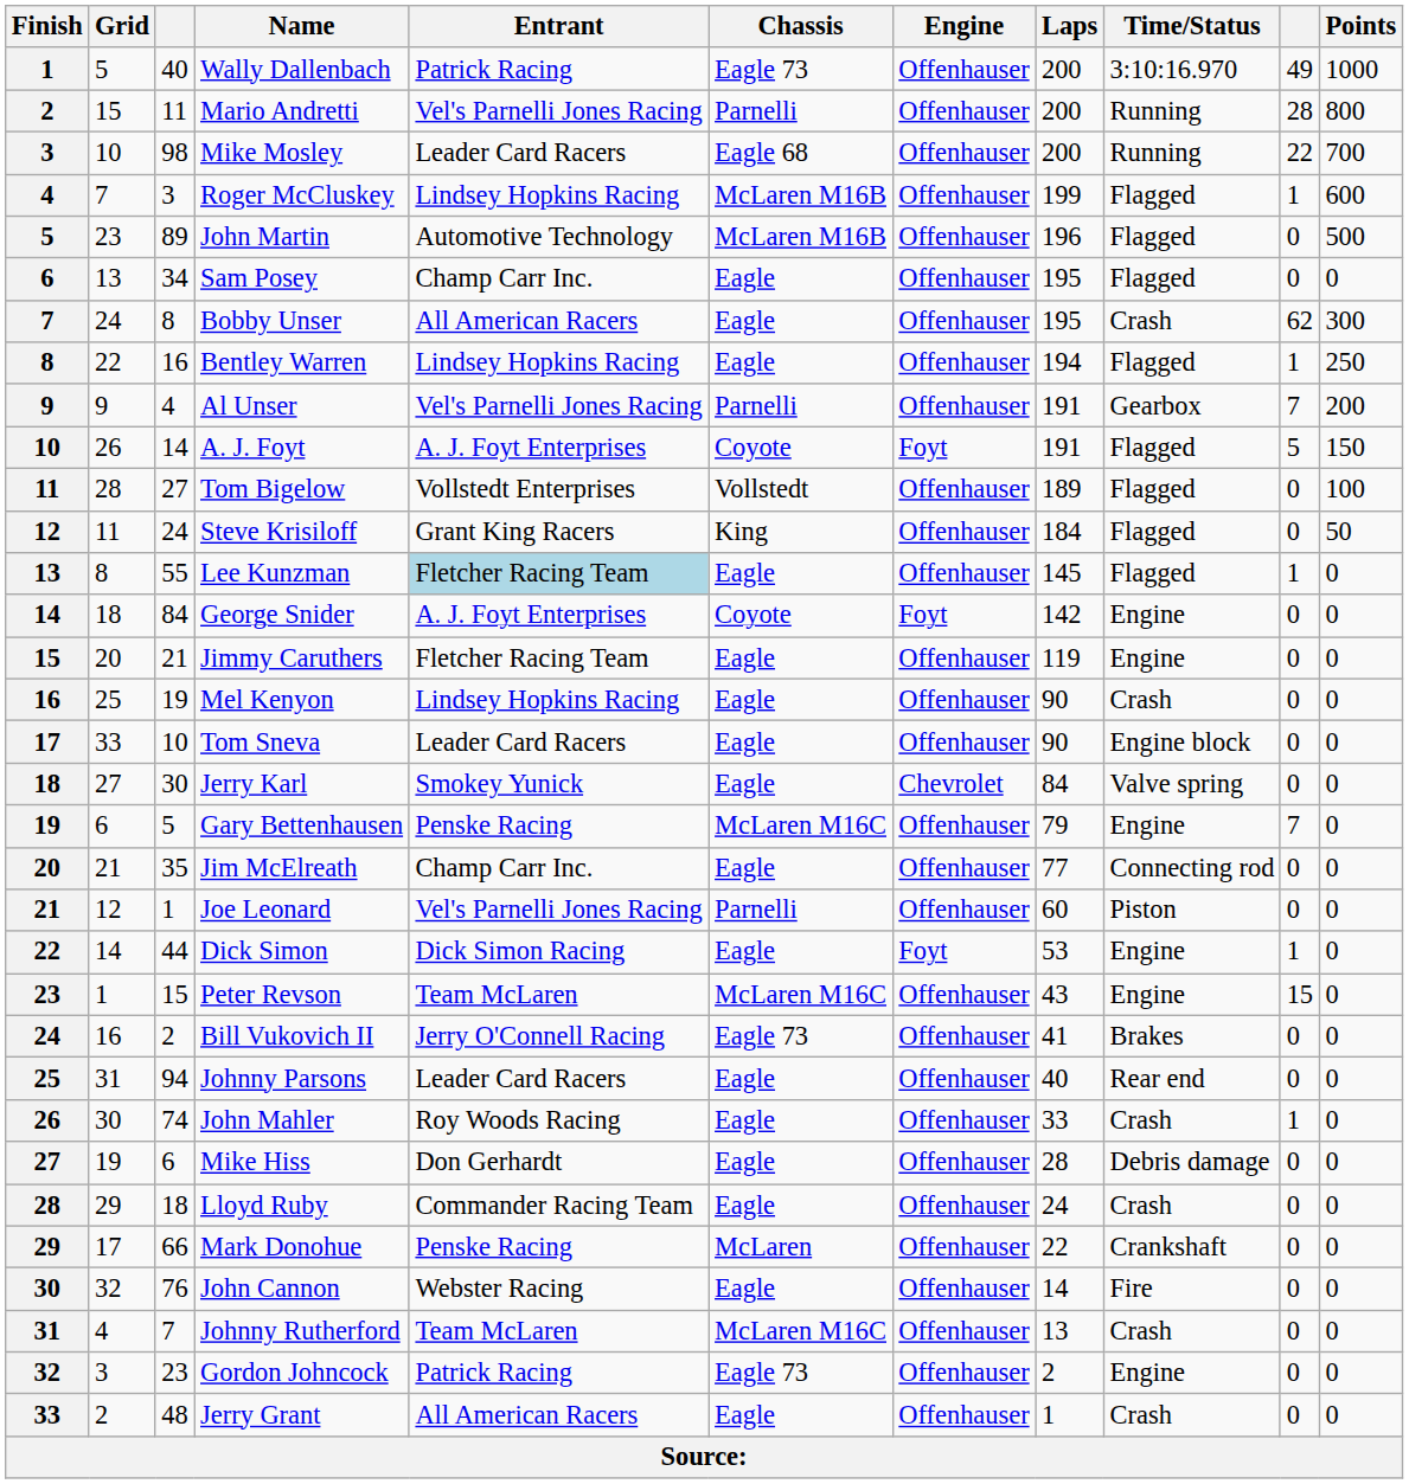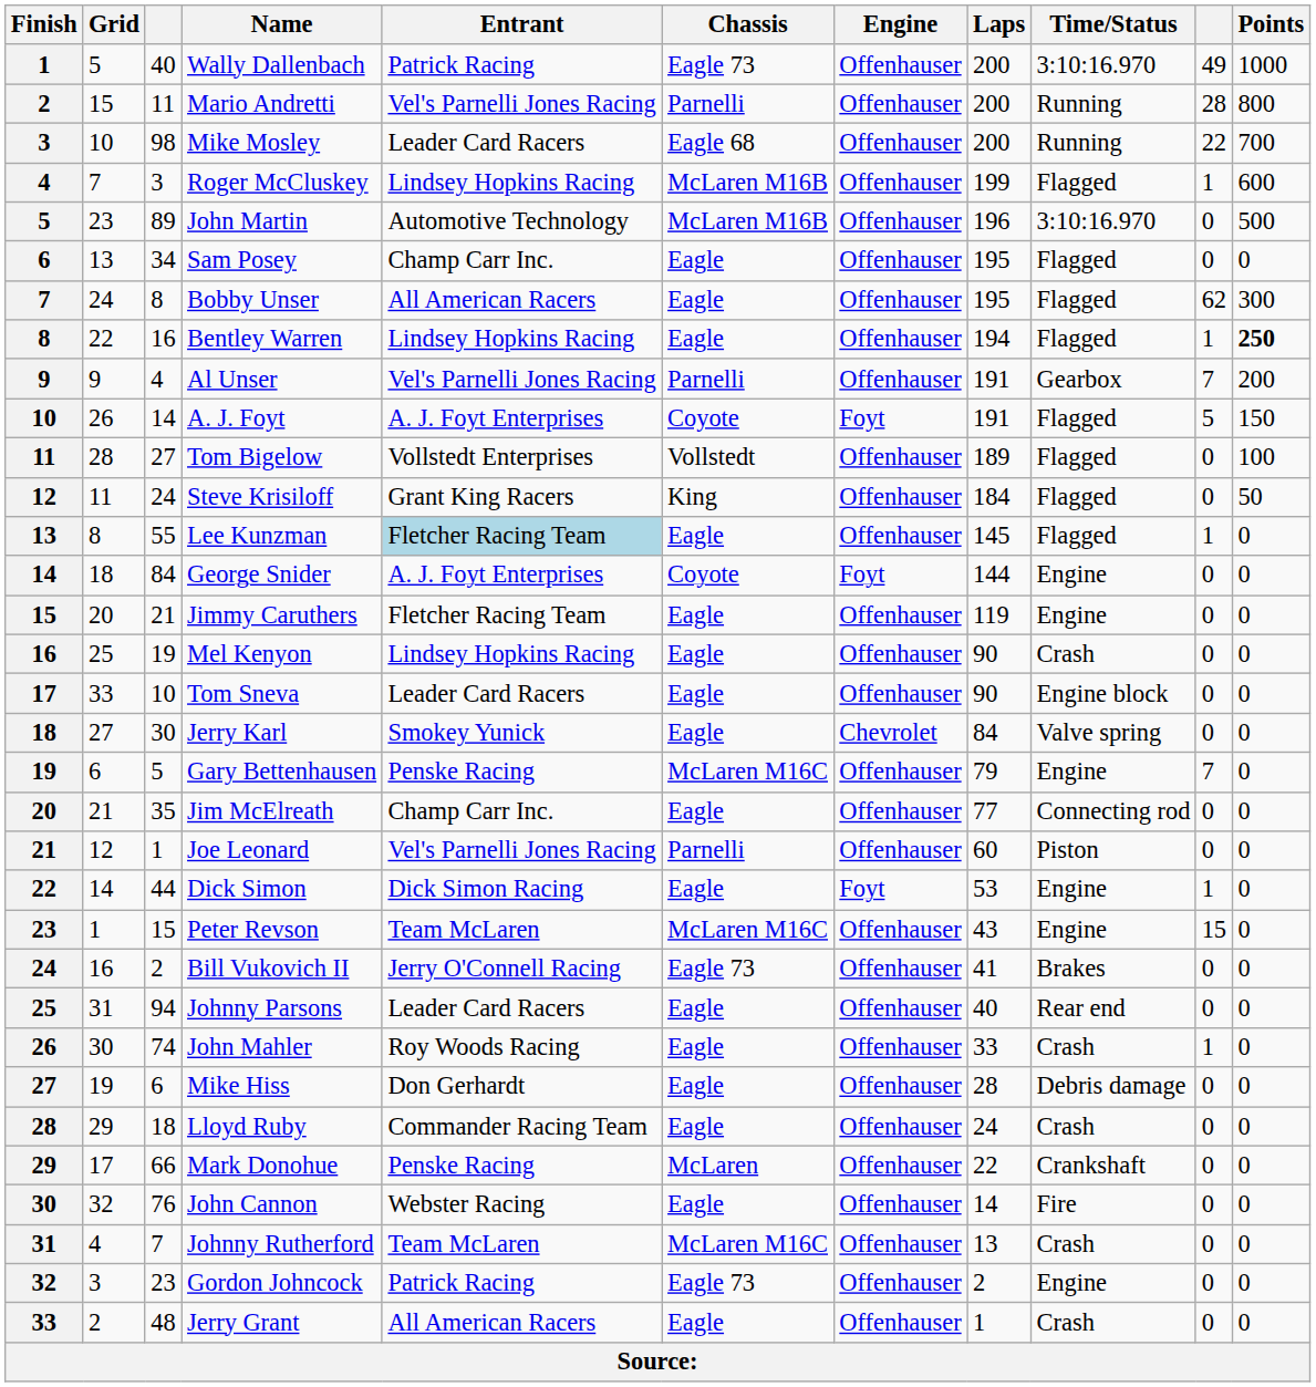John Martin | Time/Status: Flagged -> 3:10:16.970
Bobby Unser | Time/Status: Crash -> Flagged
Bentley Warren | Points: normal -> bold
George Snider | Laps: 142 -> 144
